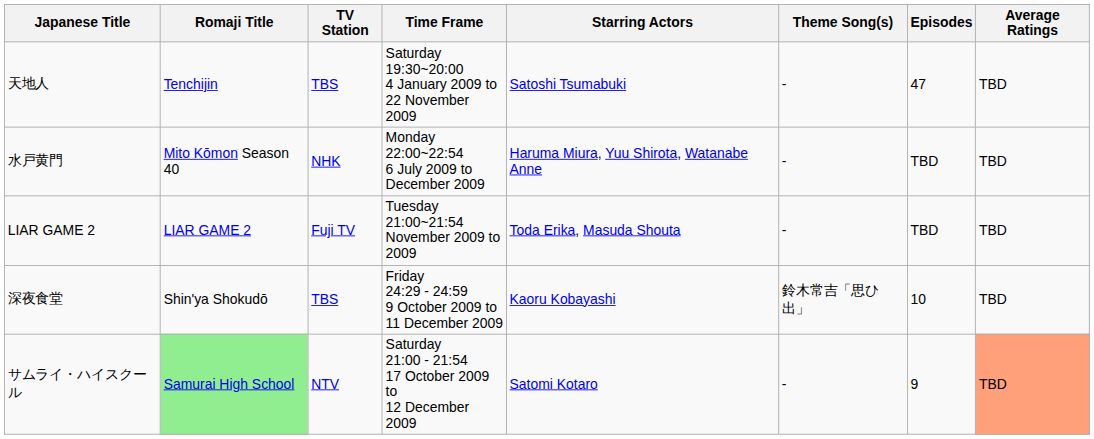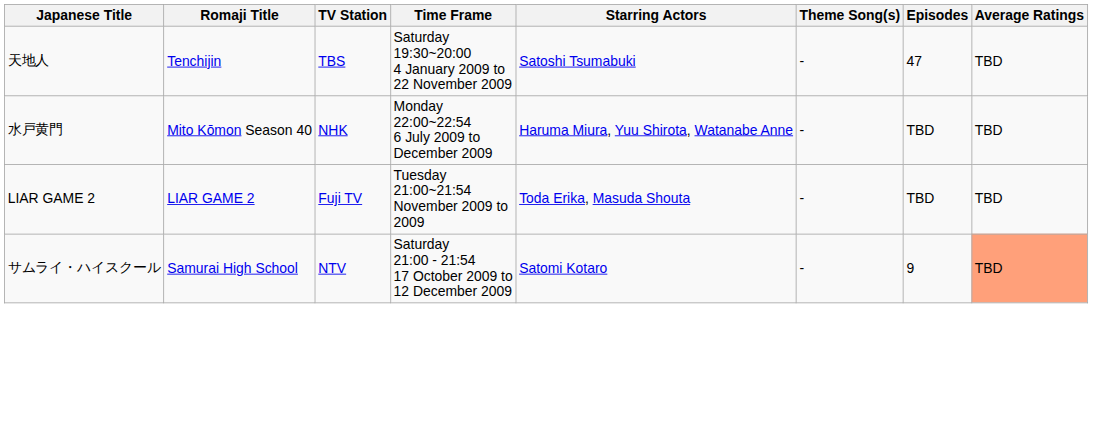- row: 深夜食堂 | Shin'ya Shokudō | TBS | Friday 24:29 - 24:59 9 October 2009 to 11 December 2009 | Kaoru Kobayashi | 鈴木常吉「思ひ出」 | 10 | TBD
サムライ・ハイスクール | Romaji Title: lightgreen background -> no background
